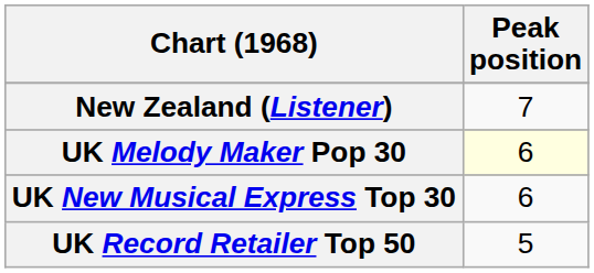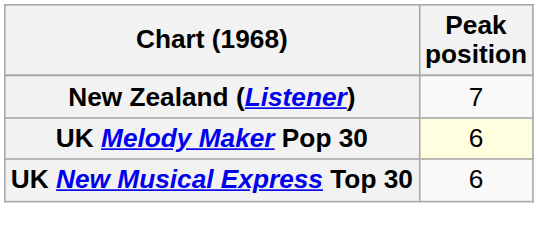- row: UK Record Retailer Top 50 | 5
